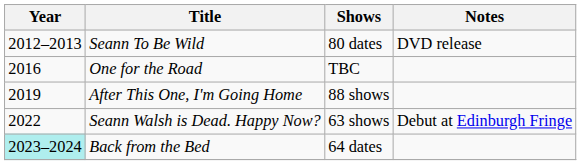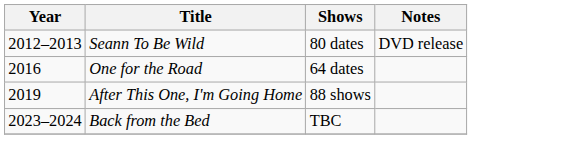One for the Road | Shows: TBC -> 64 dates
- row: 2022 | Seann Walsh is Dead. Happy Now? | 63 shows | Debut at Edinburgh Fringe
Back from the Bed | Year: paleturquoise background -> no background
Back from the Bed | Shows: 64 dates -> TBC
